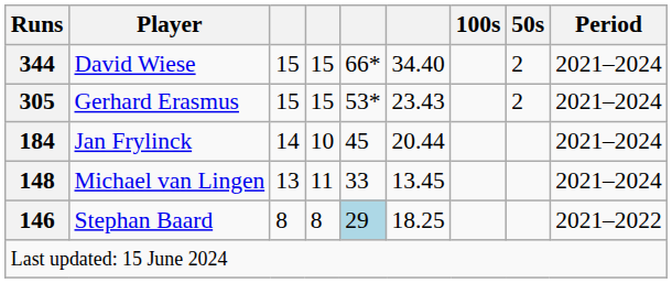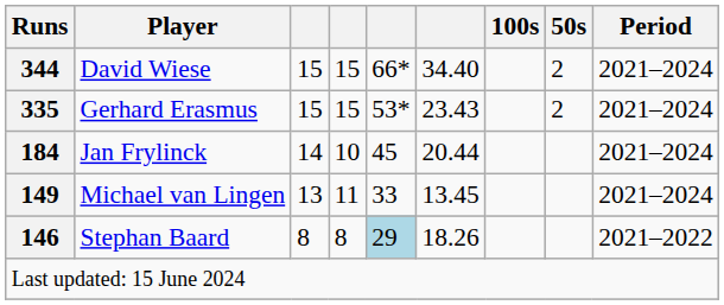Gerhard Erasmus | Runs: 305 -> 335
Michael van Lingen | Runs: 148 -> 149
Stephan Baard | column 6: 18.25 -> 18.26
